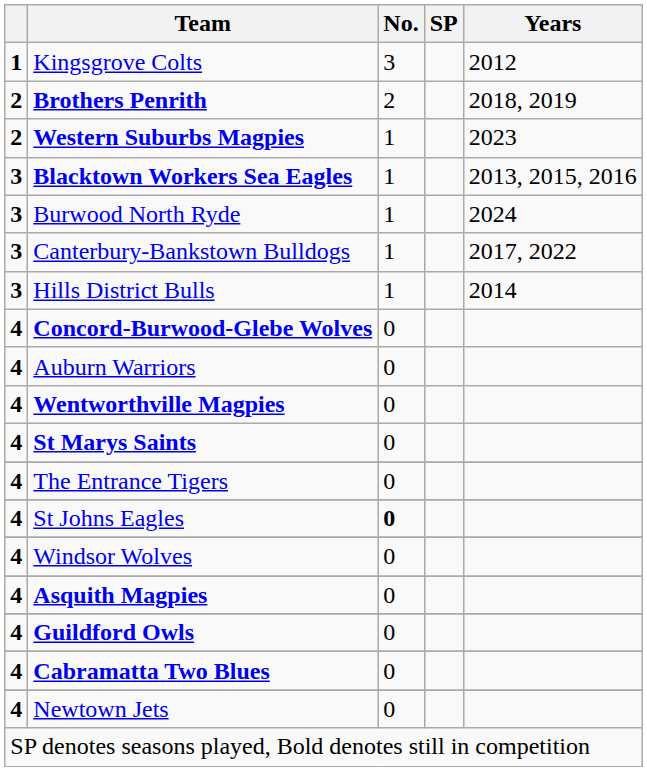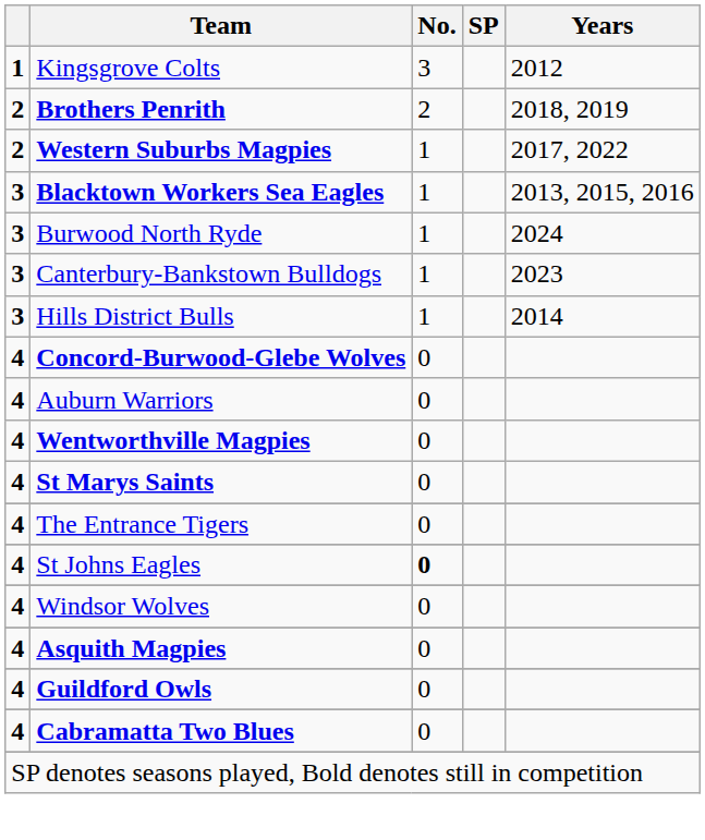Western Suburbs Magpies | Years: 2023 -> 2017, 2022
Canterbury-Bankstown Bulldogs | Years: 2017, 2022 -> 2023
- row: 4 | Newtown Jets | 0
